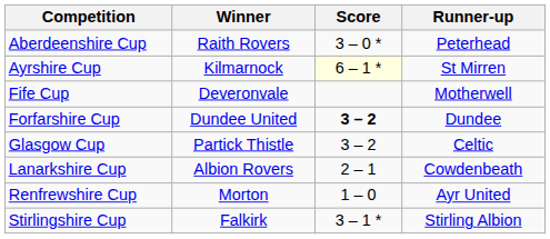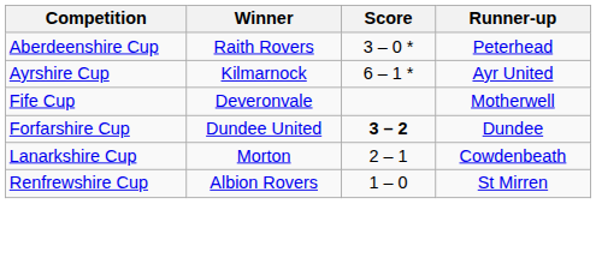Ayrshire Cup | Score: lightyellow background -> no background
Ayrshire Cup | Runner-up: St Mirren -> Ayr United
- row: Glasgow Cup | Partick Thistle | 3 – 2 | Celtic
Lanarkshire Cup | Winner: Albion Rovers -> Morton
Renfrewshire Cup | Winner: Morton -> Albion Rovers
Renfrewshire Cup | Runner-up: Ayr United -> St Mirren
- row: Stirlingshire Cup | Falkirk | 3 – 1 * | Stirling Albion
